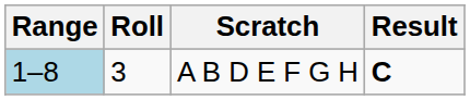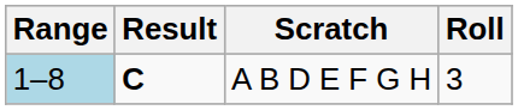columns swapped: Roll <-> Result
